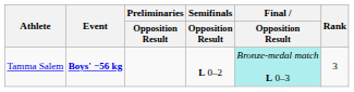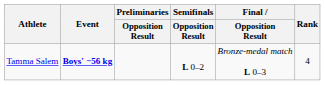Tamma Salem | Final / Opposition Result: paleturquoise background -> no background
Tamma Salem | Rank: 3 -> 4
